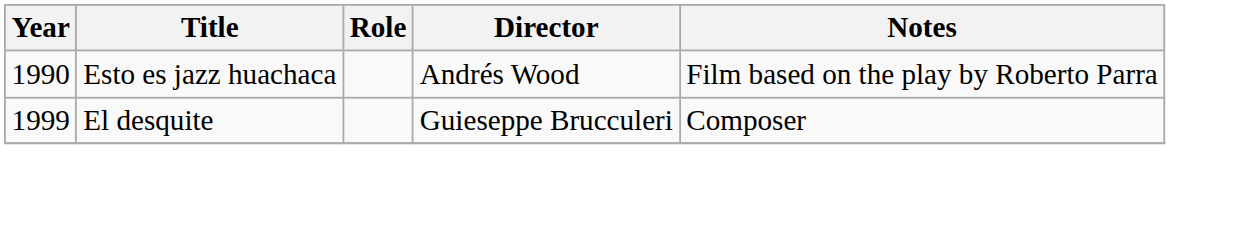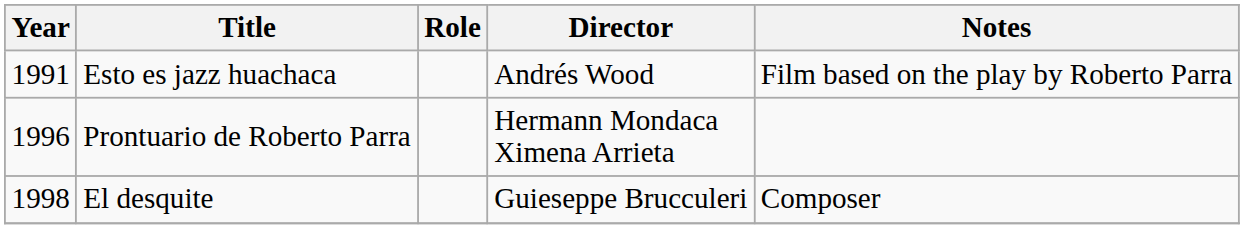Esto es jazz huachaca | Year: 1990 -> 1991
+ row: 1996 | Prontuario de Roberto Parra | Hermann Mondaca Ximena Arrieta
El desquite | Year: 1999 -> 1998
